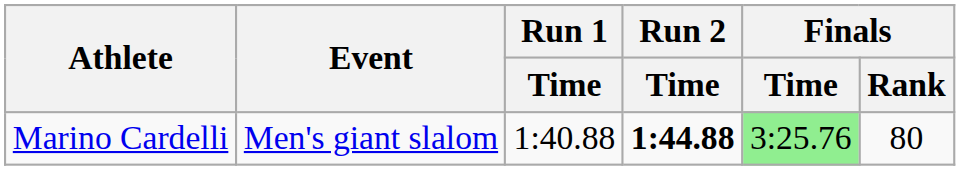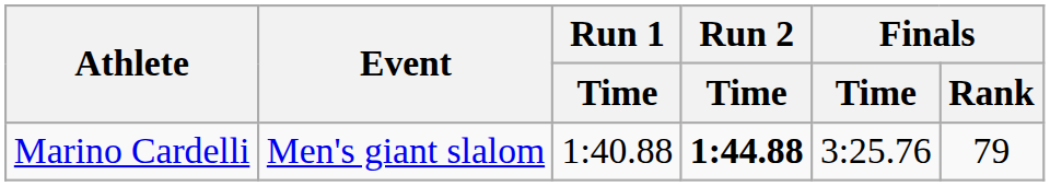Marino Cardelli | Finals / Time: lightgreen background -> no background
Marino Cardelli | Finals / Rank: 80 -> 79
